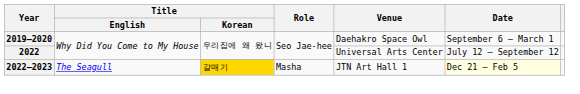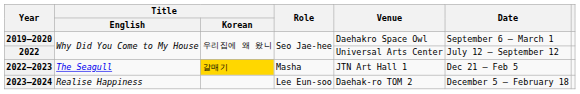2022–2023 | Date: lightyellow background -> no background
+ row: 2023–2024 | Realise Happiness | Lee Eun-soo | Daehak-ro TOM 2 | December 5 – February 18
